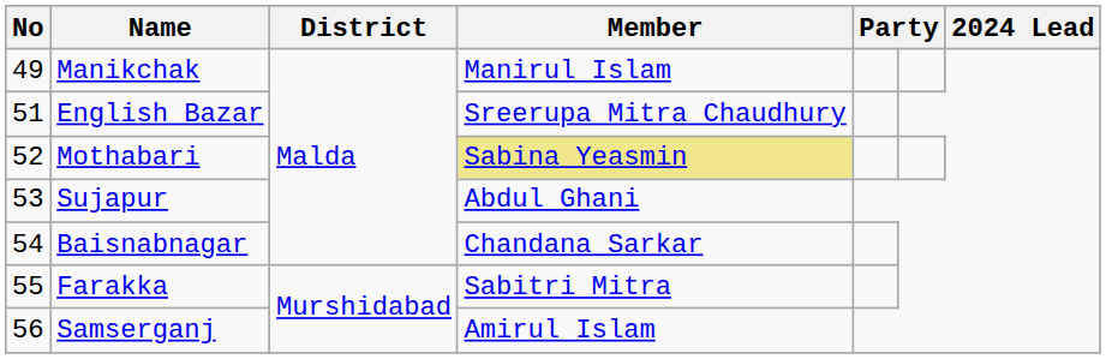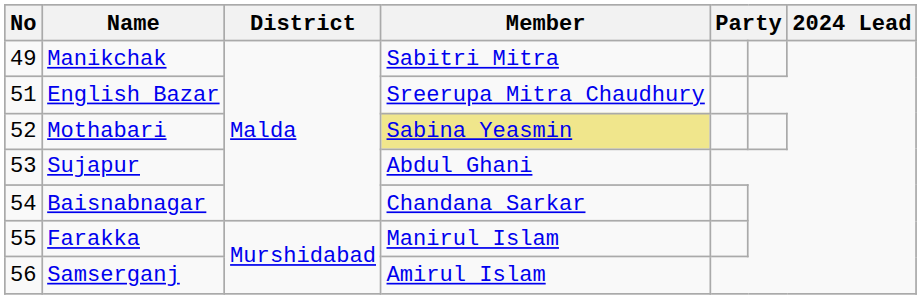Manikchak | Member: Manirul Islam -> Sabitri Mitra
Farakka | Member: Sabitri Mitra -> Manirul Islam
